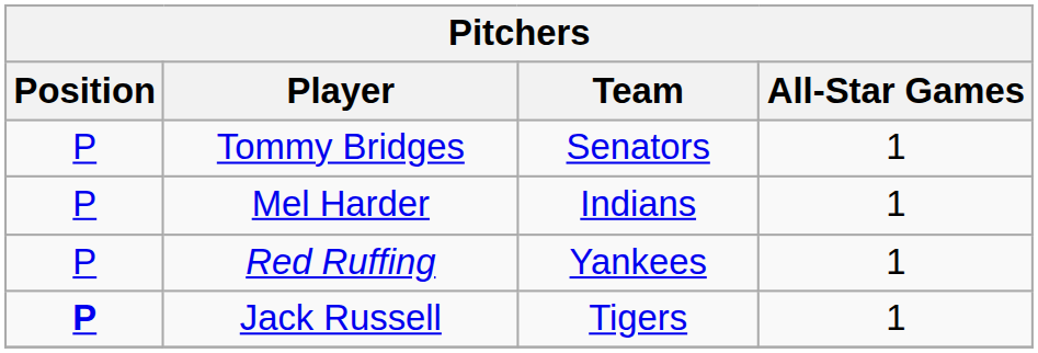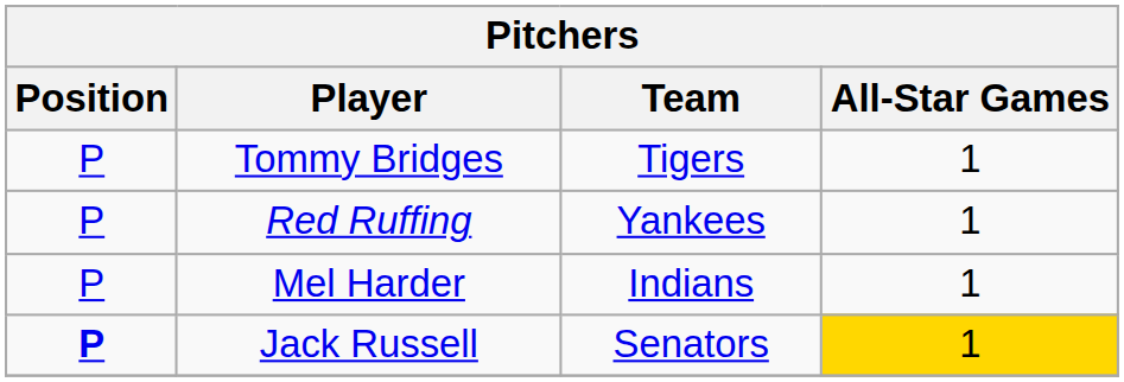Tommy Bridges | Team: Senators -> Tigers
rows swapped: Mel Harder <-> Red Ruffing
Jack Russell | Team: Tigers -> Senators
Jack Russell | All-Star Games: no background -> gold background
